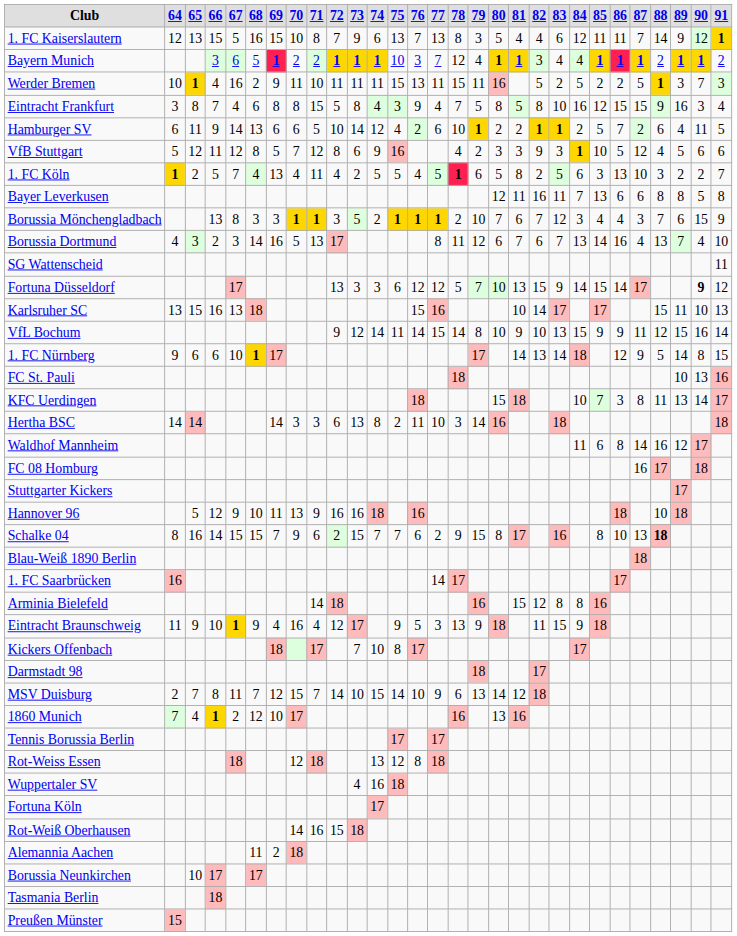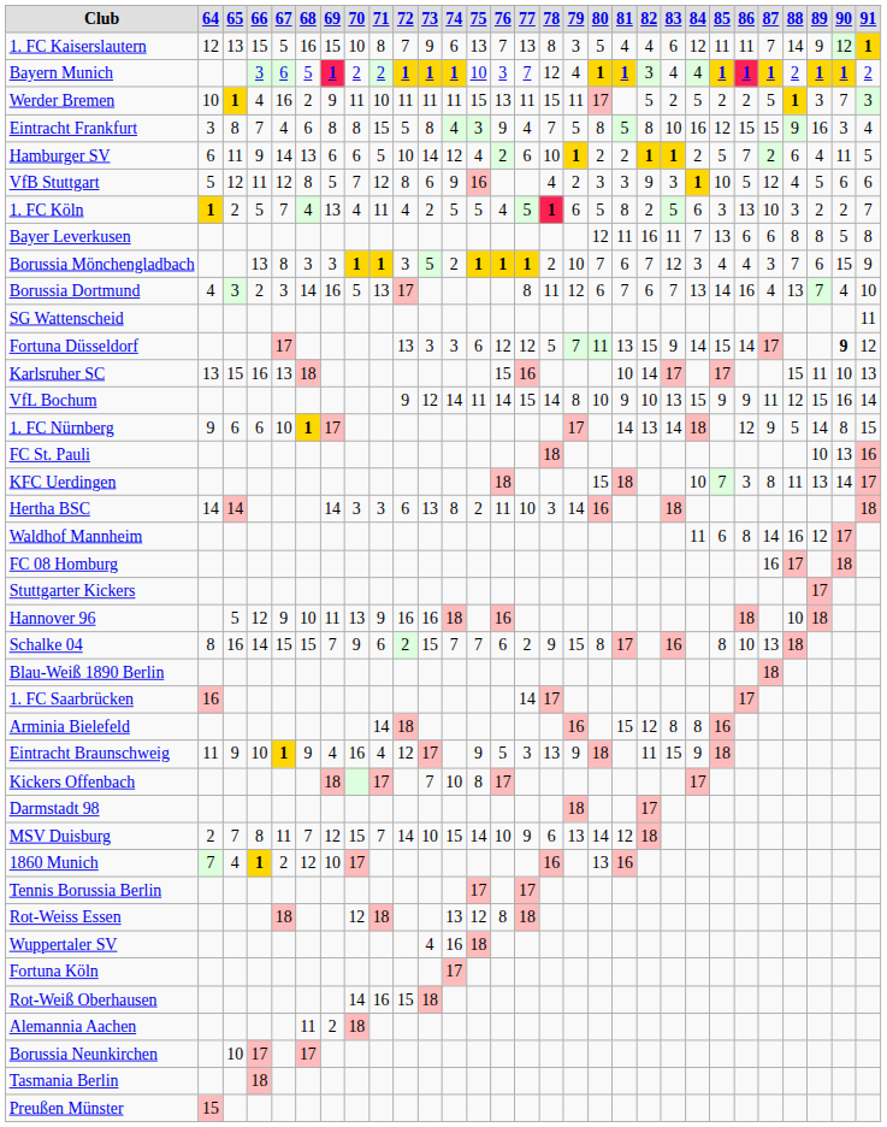Werder Bremen | 80: 16 -> 17
Fortuna Düsseldorf | 80: 10 -> 11
Schalke 04 | 88: bold -> normal
